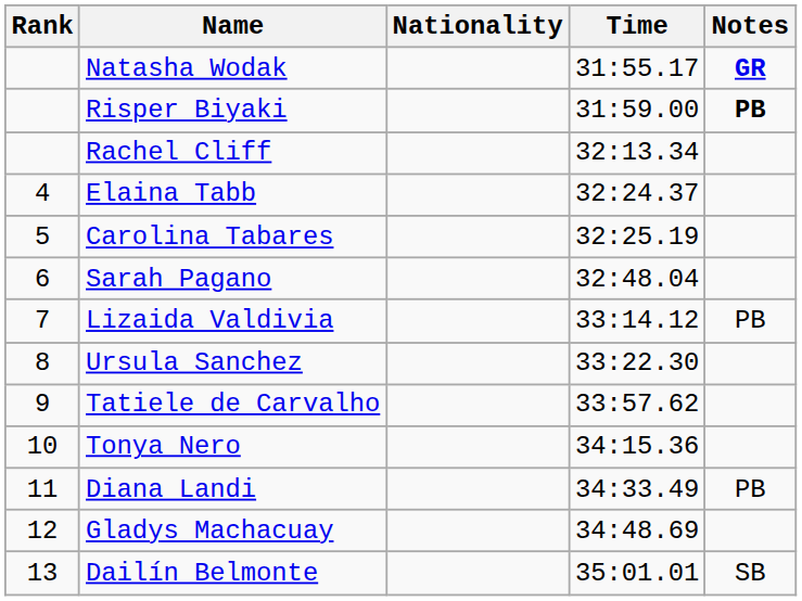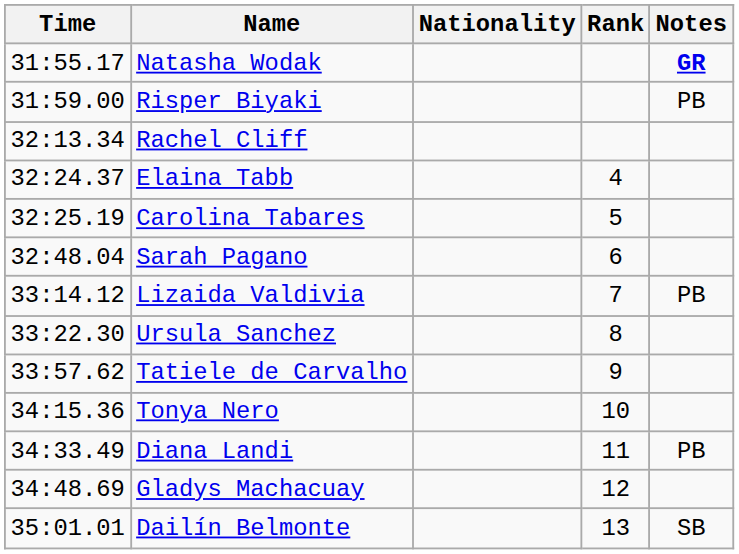columns swapped: Rank <-> Time
Risper Biyaki | Notes: bold -> normal
